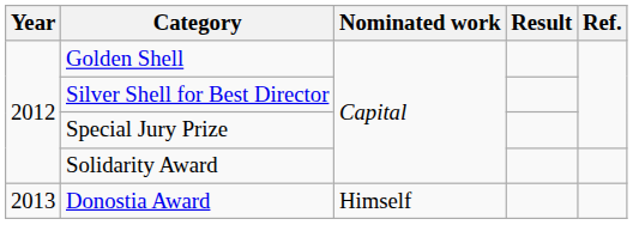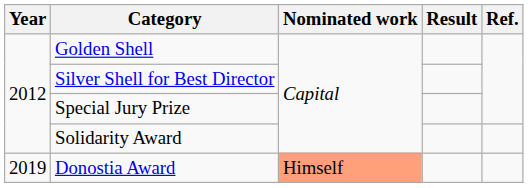Donostia Award | Year: 2013 -> 2019
Donostia Award | Nominated work: no background -> lightsalmon background
